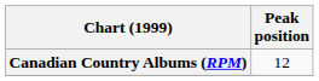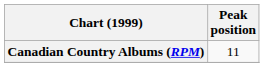Canadian Country Albums (RPM) | Peak position: 12 -> 11
